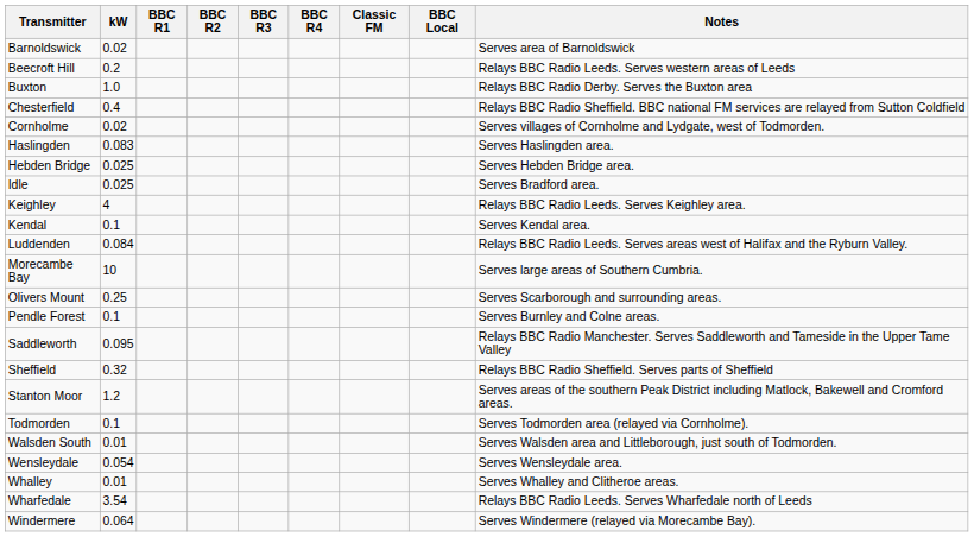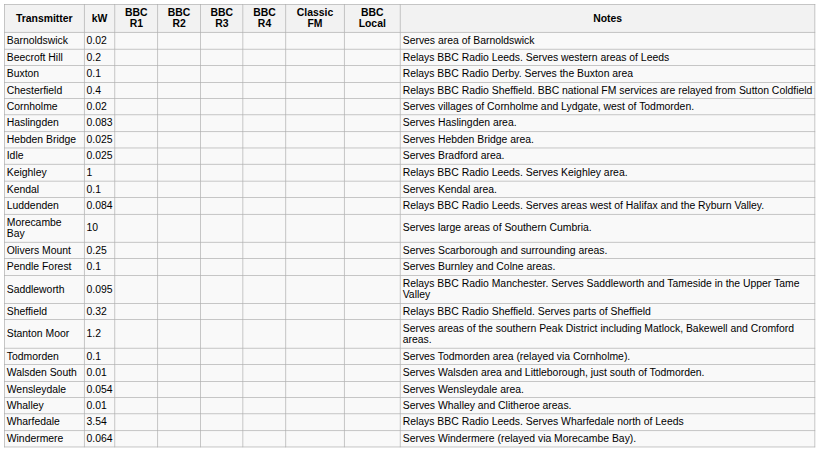Buxton | kW: 1.0 -> 0.1
Keighley | kW: 4 -> 1
